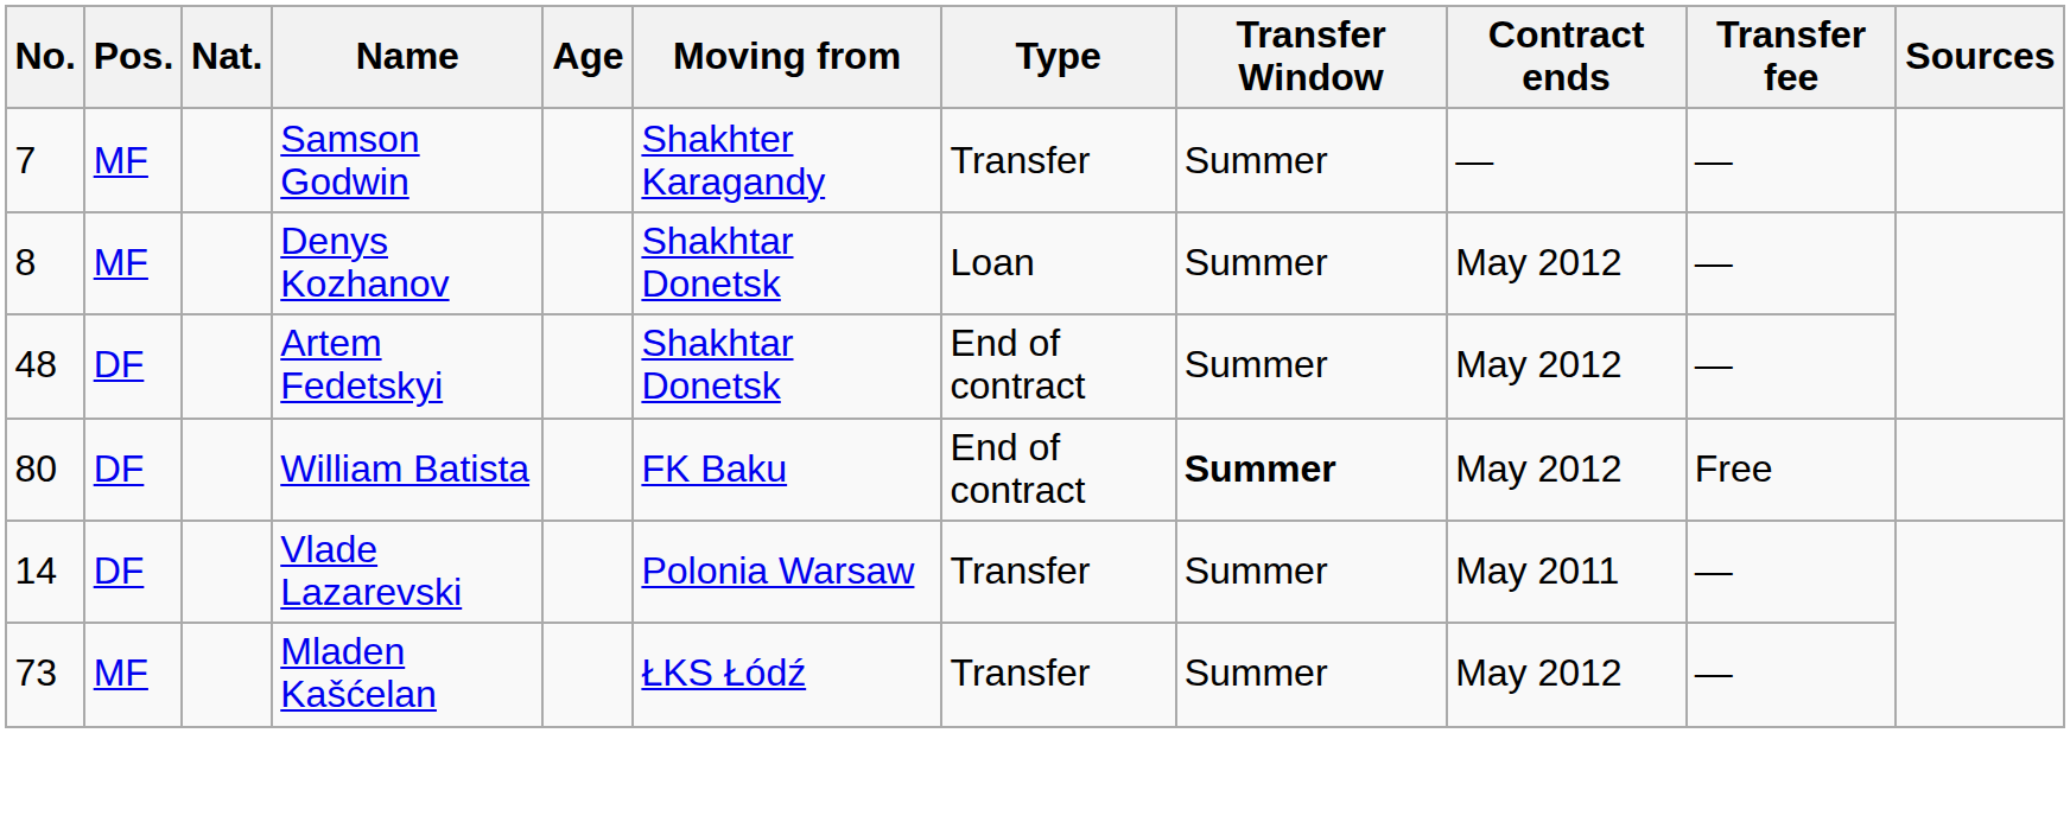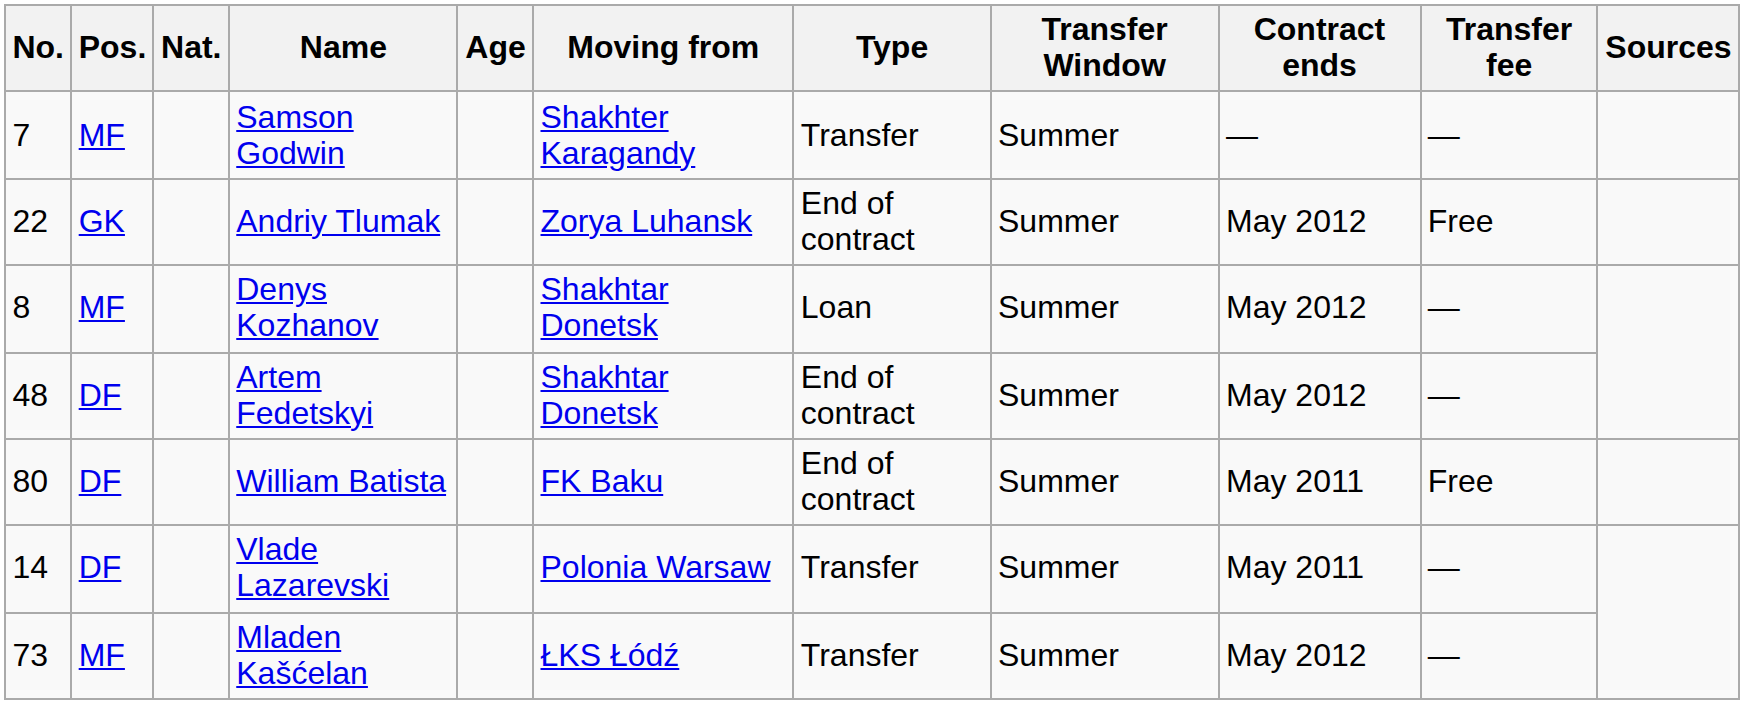+ row: 22 | GK | Andriy Tlumak | Zorya Luhansk | End of contract | Summer | May 2012 | Free
William Batista | Transfer Window: bold -> normal
William Batista | Contract ends: May 2012 -> May 2011
